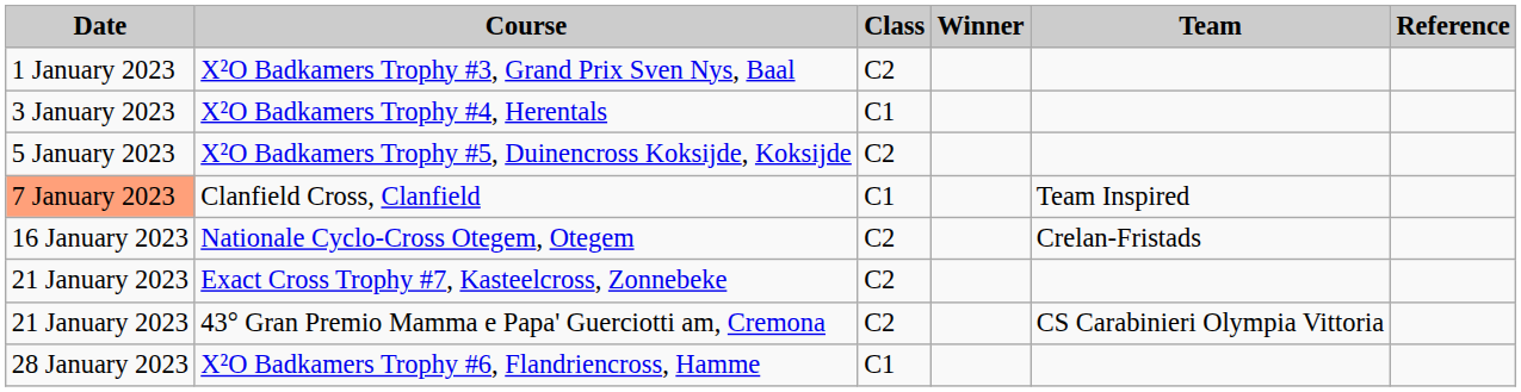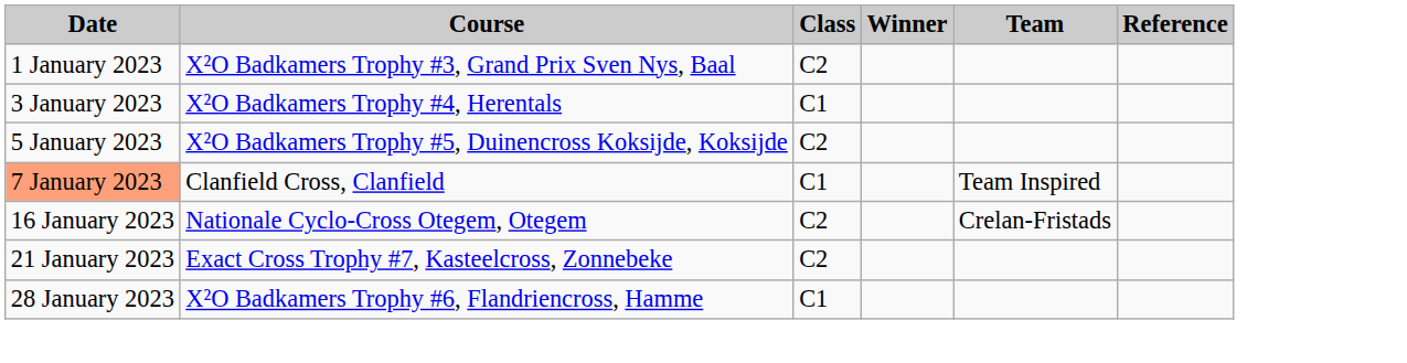- row: 21 January 2023 | 43° Gran Premio Mamma e Papa' Guerciotti am, Cremona | C2 | CS Carabinieri Olympia Vittoria
